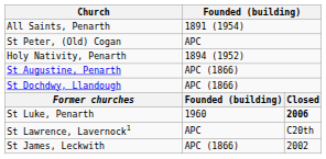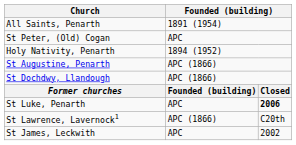St Luke, Penarth | column 2: 1960 -> APC
St Lawrence, Lavernock1 | column 2: APC -> APC (1866)
St James, Leckwith | column 2: APC (1866) -> APC
